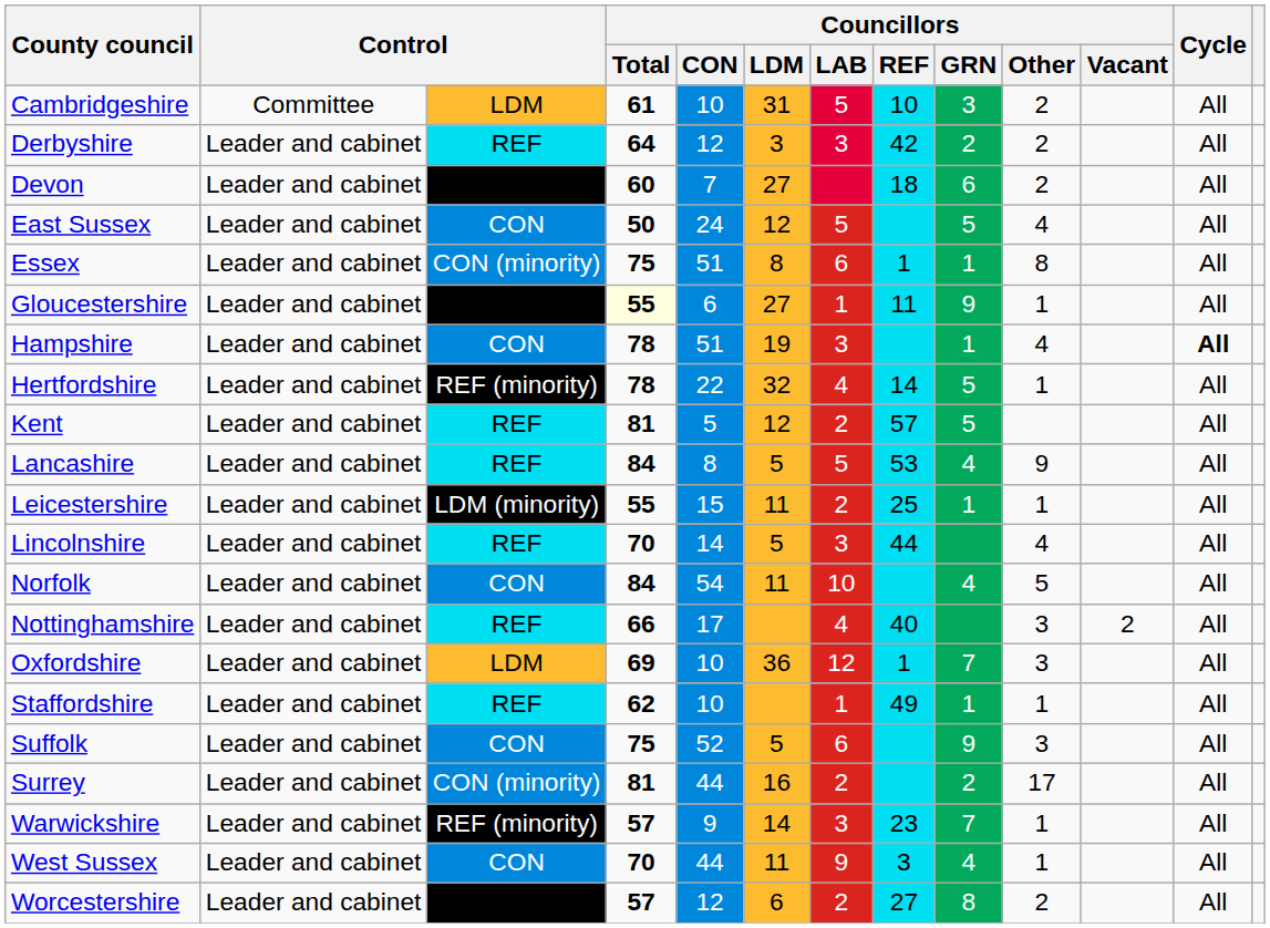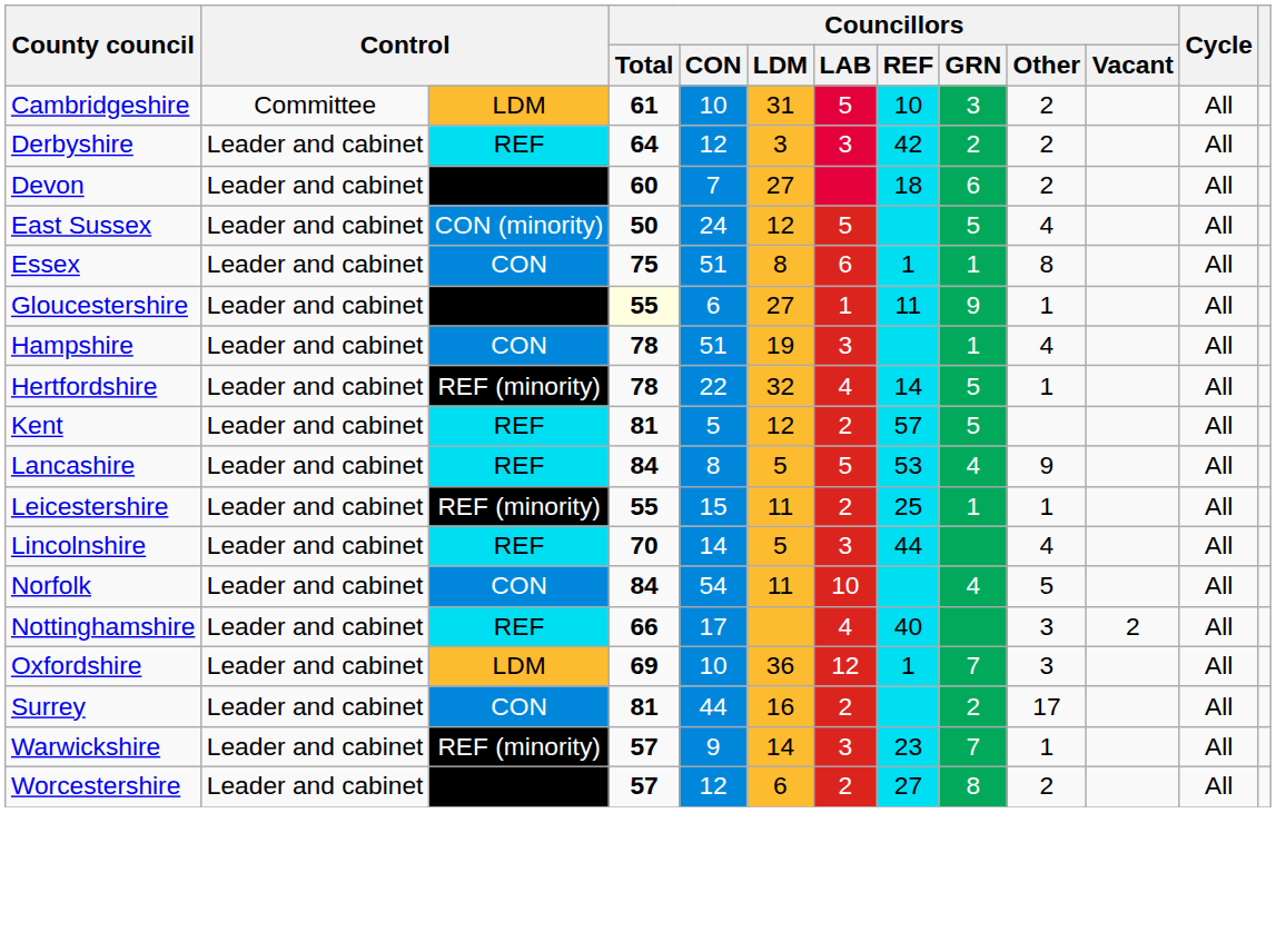East Sussex | column 3: CON -> CON (minority)
Essex | column 3: CON (minority) -> CON
Hampshire | Cycle: bold -> normal
Leicestershire | column 3: LDM (minority) -> REF (minority)
- row: Staffordshire | Leader and cabinet | REF | 62 | 10 | 1 | 49 | 1 | 1 | All
- row: Suffolk | Leader and cabinet | CON | 75 | 52 | 5 | 6 | 9 | 3 | All
Surrey | column 3: CON (minority) -> CON
- row: West Sussex | Leader and cabinet | CON | 70 | 44 | 11 | 9 | 3 | 4 | 1 | All
